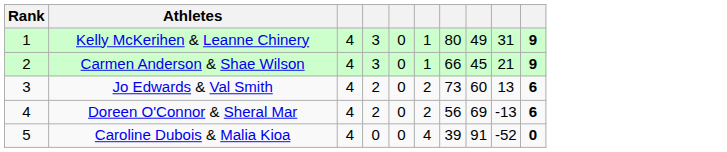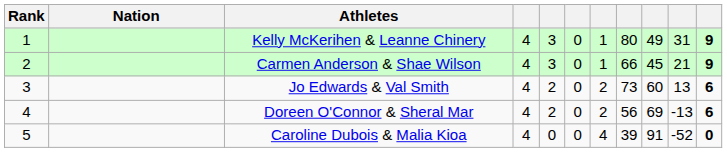+ column: Nation
